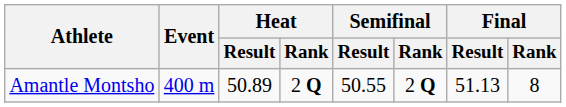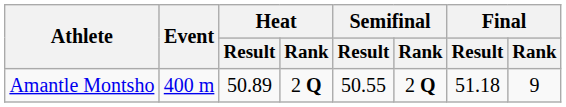Amantle Montsho | Final / Result: 51.13 -> 51.18
Amantle Montsho | Final / Rank: 8 -> 9
